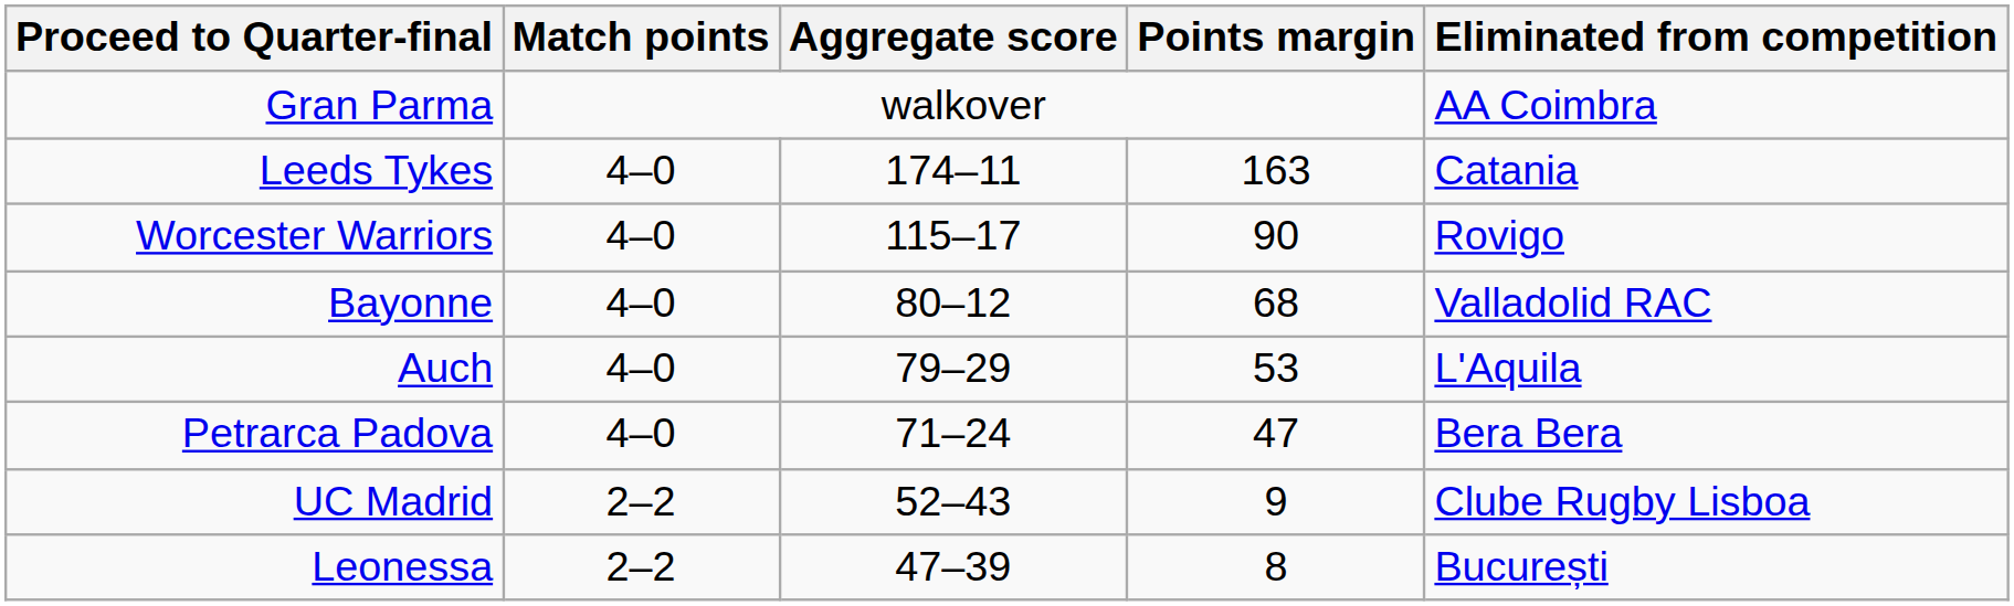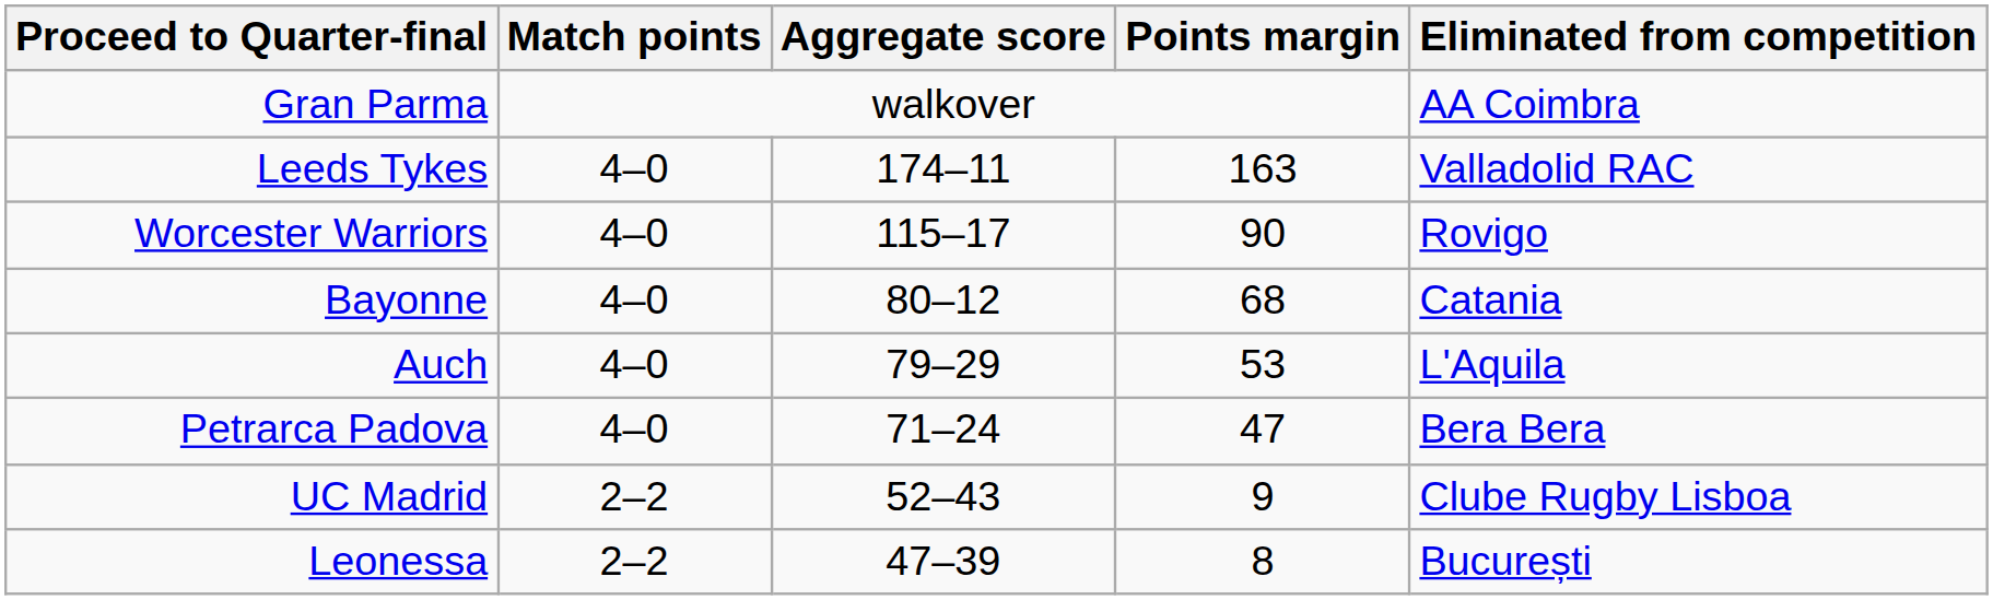Leeds Tykes | Eliminated from competition: Catania -> Valladolid RAC
Bayonne | Eliminated from competition: Valladolid RAC -> Catania
